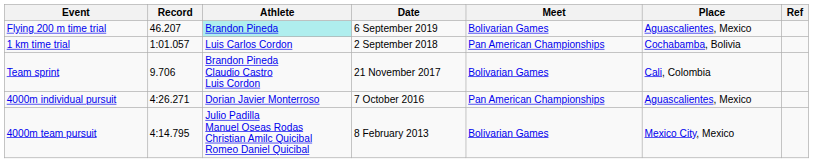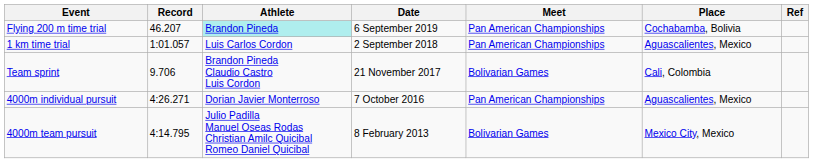Flying 200 m time trial | Meet: Bolivarian Games -> Pan American Championships
Flying 200 m time trial | Place: Aguascalientes, Mexico -> Cochabamba, Bolivia
1 km time trial | Place: Cochabamba, Bolivia -> Aguascalientes, Mexico
